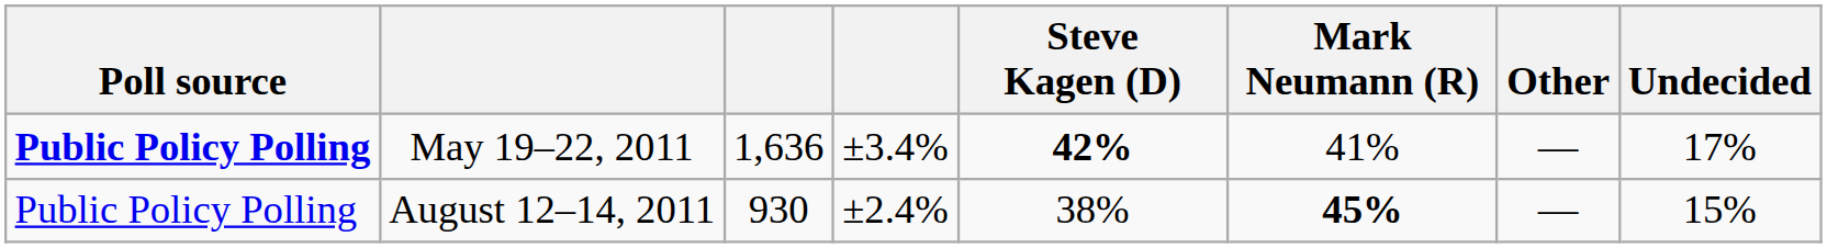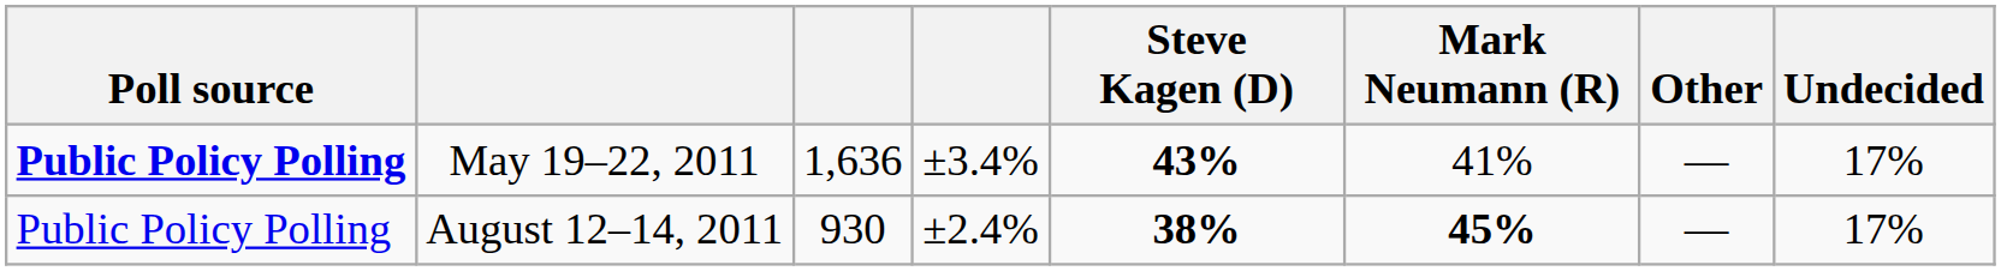May 19–22, 2011 | Steve Kagen (D): 42% -> 43%
August 12–14, 2011 | Steve Kagen (D): normal -> bold
August 12–14, 2011 | Undecided: 15% -> 17%
